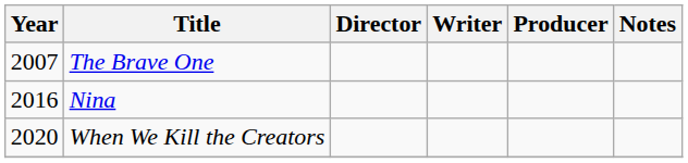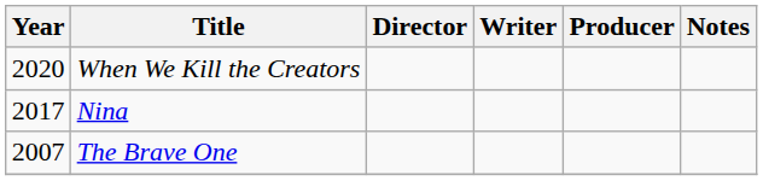rows swapped: The Brave One <-> When We Kill the Creators
Nina | Year: 2016 -> 2017
